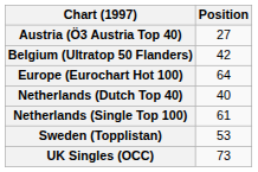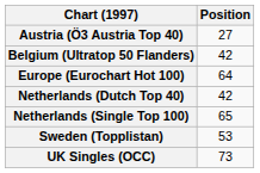Netherlands (Dutch Top 40) | Position: 40 -> 42
Netherlands (Single Top 100) | Position: 61 -> 65
